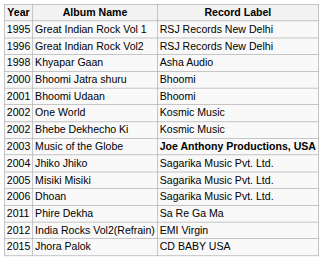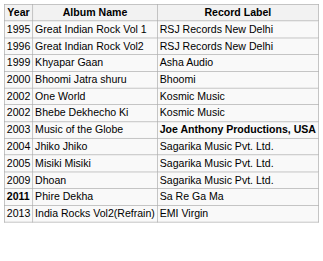Khyapar Gaan | Year: 1998 -> 1999
- row: 2001 | Bhoomi Udaan | Bhoomi
Dhoan | Year: 2006 -> 2009
Phire Dekha | Year: normal -> bold
India Rocks Vol2(Refrain) | Year: 2012 -> 2013
- row: 2015 | Jhora Palok | CD BABY USA
